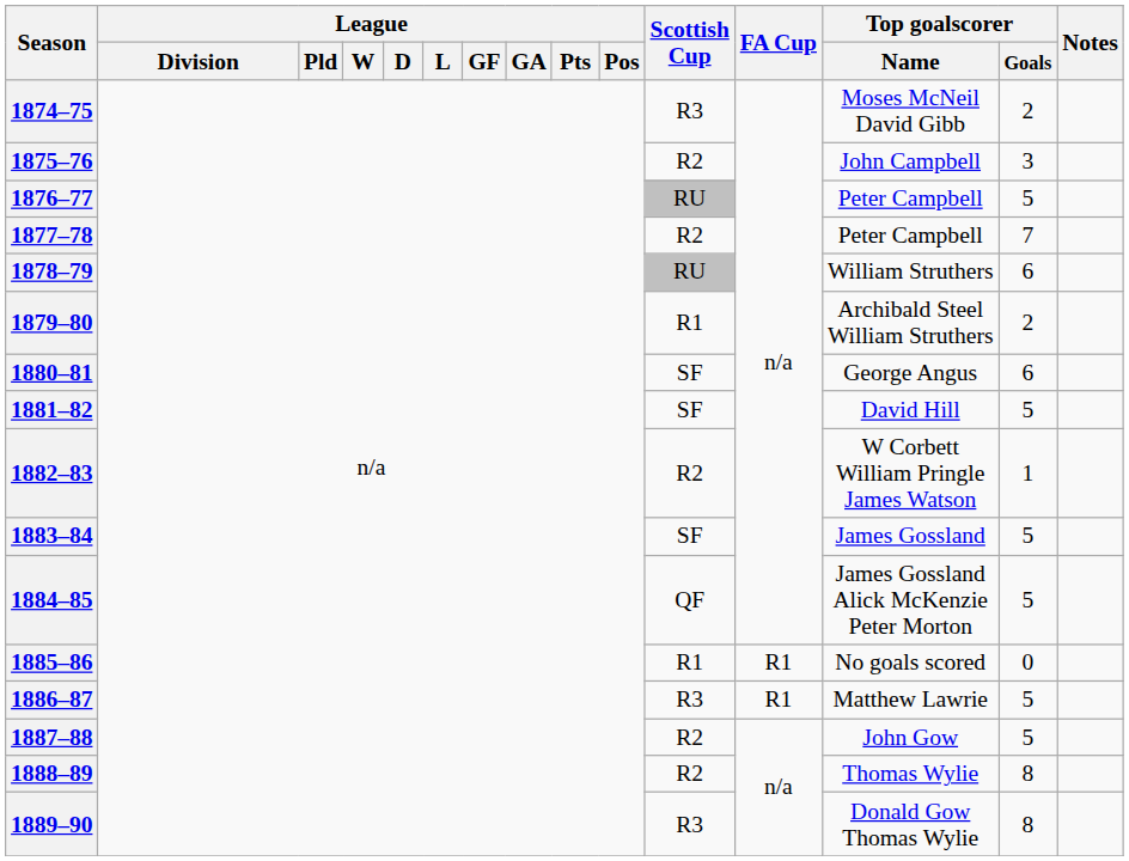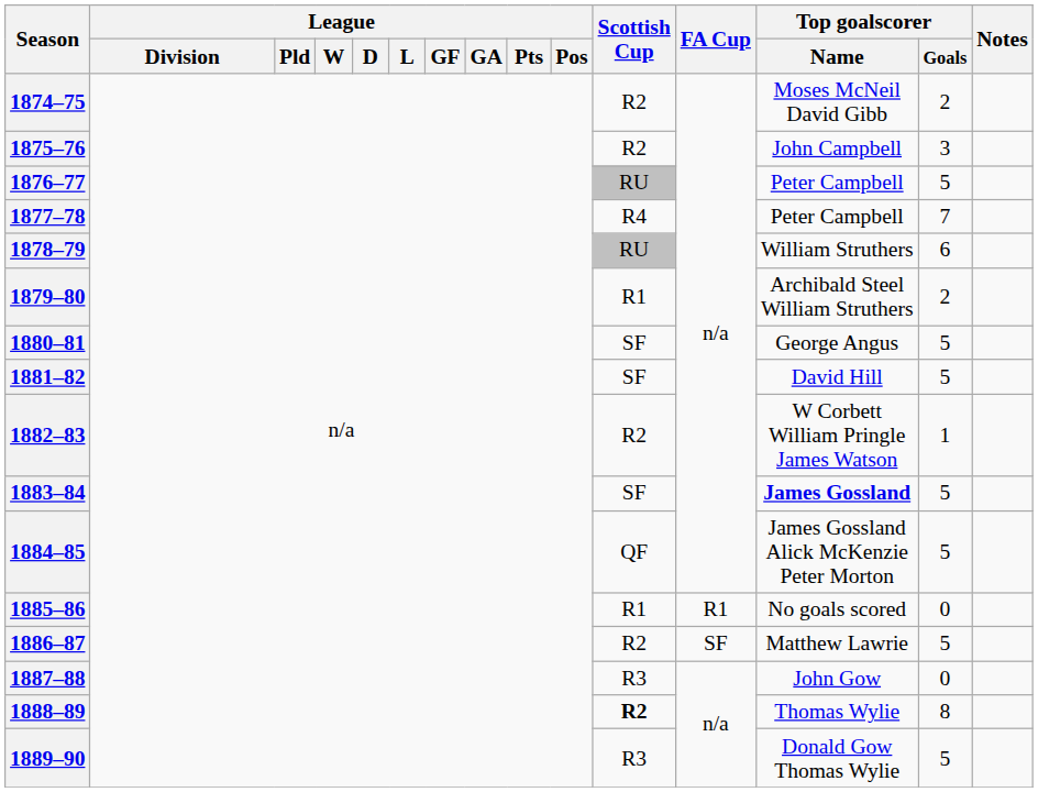1874–75 | Scottish Cup: R3 -> R2
1877–78 | Scottish Cup: R2 -> R4
1880–81 | Top goalscorer / Goals: 6 -> 5
1883–84 | Top goalscorer / Name: normal -> bold
1886–87 | Scottish Cup: R3 -> R2
1886–87 | FA Cup: R1 -> SF
1887–88 | Scottish Cup: R2 -> R3
1887–88 | Top goalscorer / Goals: 5 -> 0
1888–89 | Scottish Cup: normal -> bold
1889–90 | Top goalscorer / Goals: 8 -> 5
